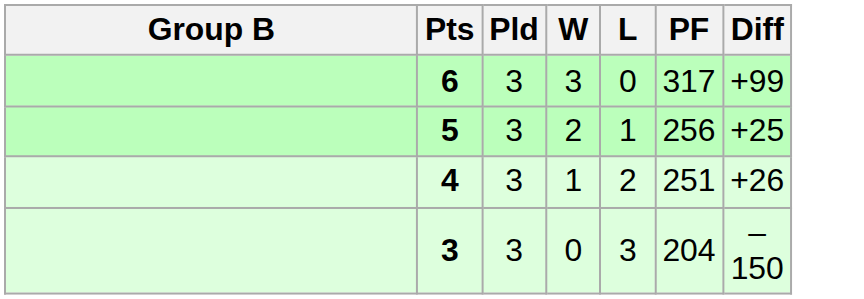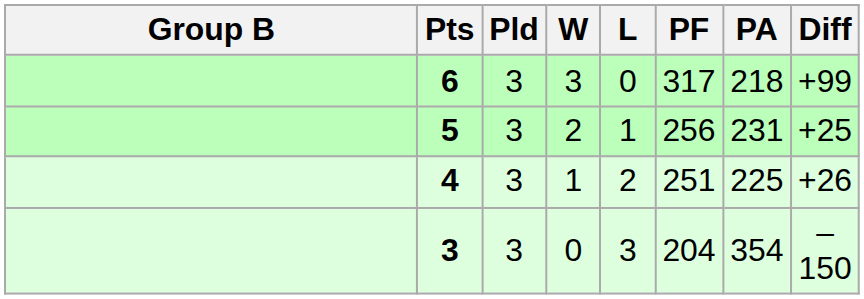+ column: PA | 218 | 231 | 225 | 354
